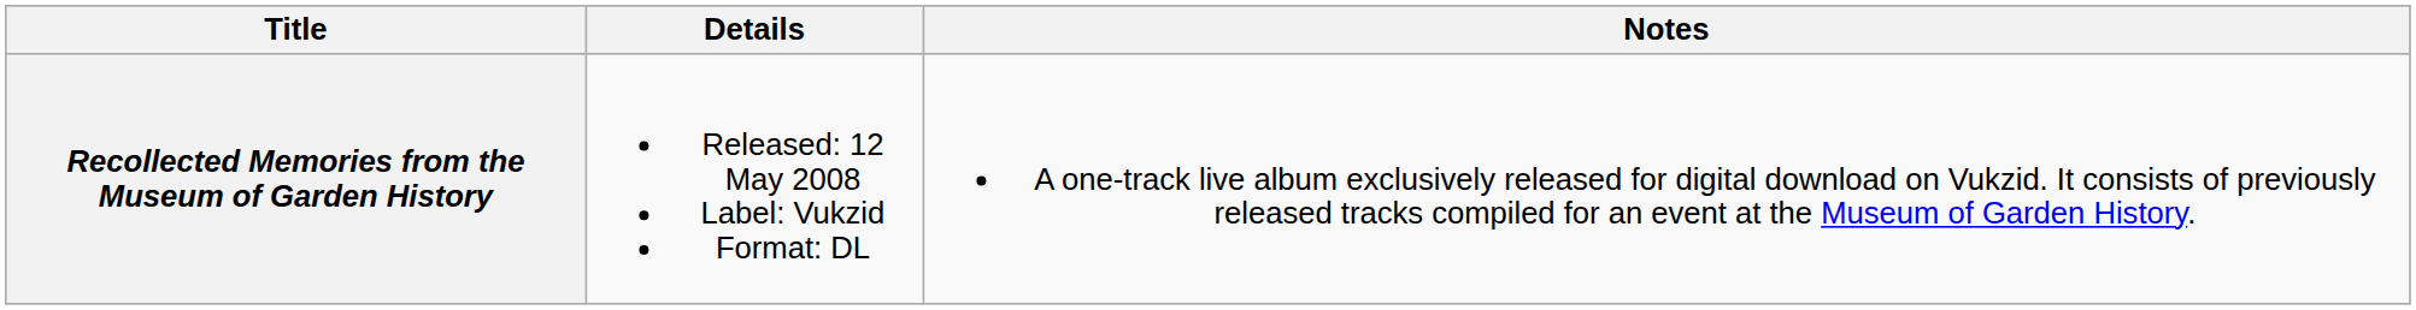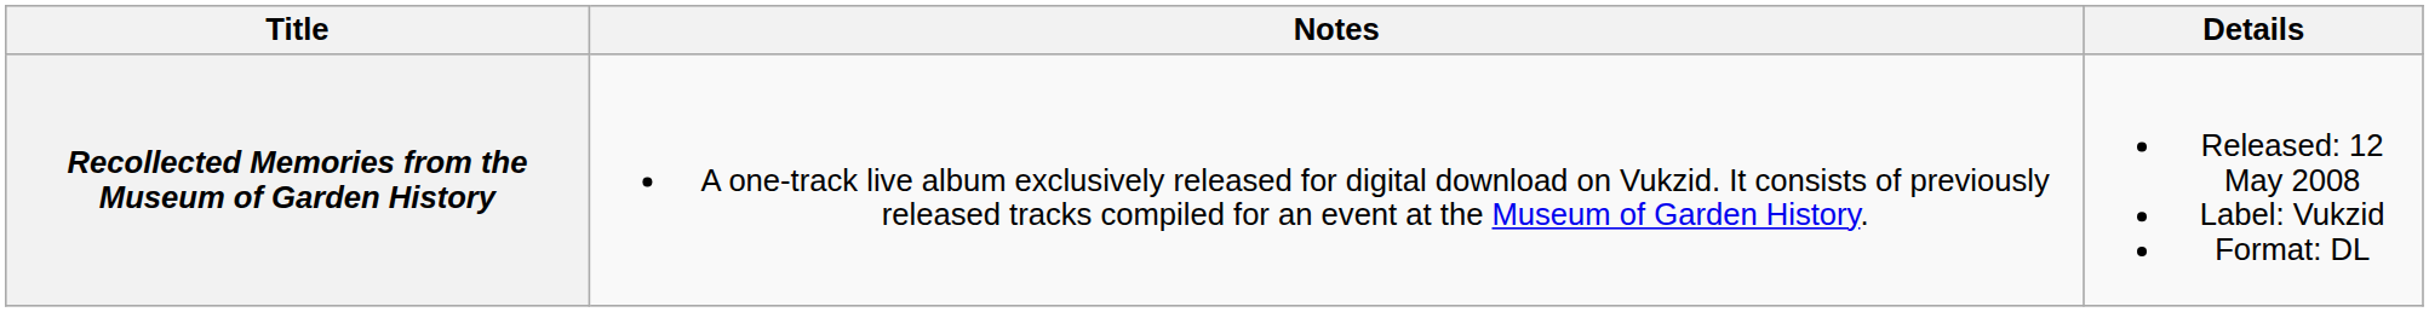columns swapped: Details <-> Notes
